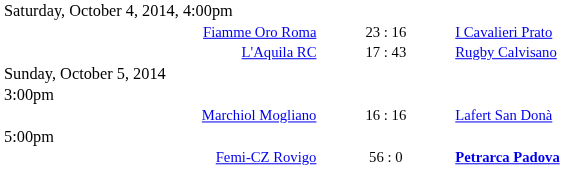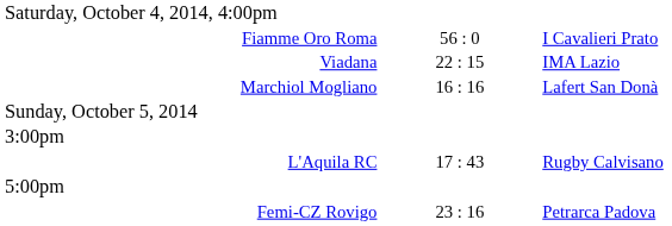Fiamme Oro Roma | column 2: 23 : 16 -> 56 : 0
+ row: Viadana | 22 : 15 | IMA Lazio
rows swapped: L'Aquila RC <-> Marchiol Mogliano
Femi-CZ Rovigo | column 2: 56 : 0 -> 23 : 16
Femi-CZ Rovigo | column 3: bold -> normal
